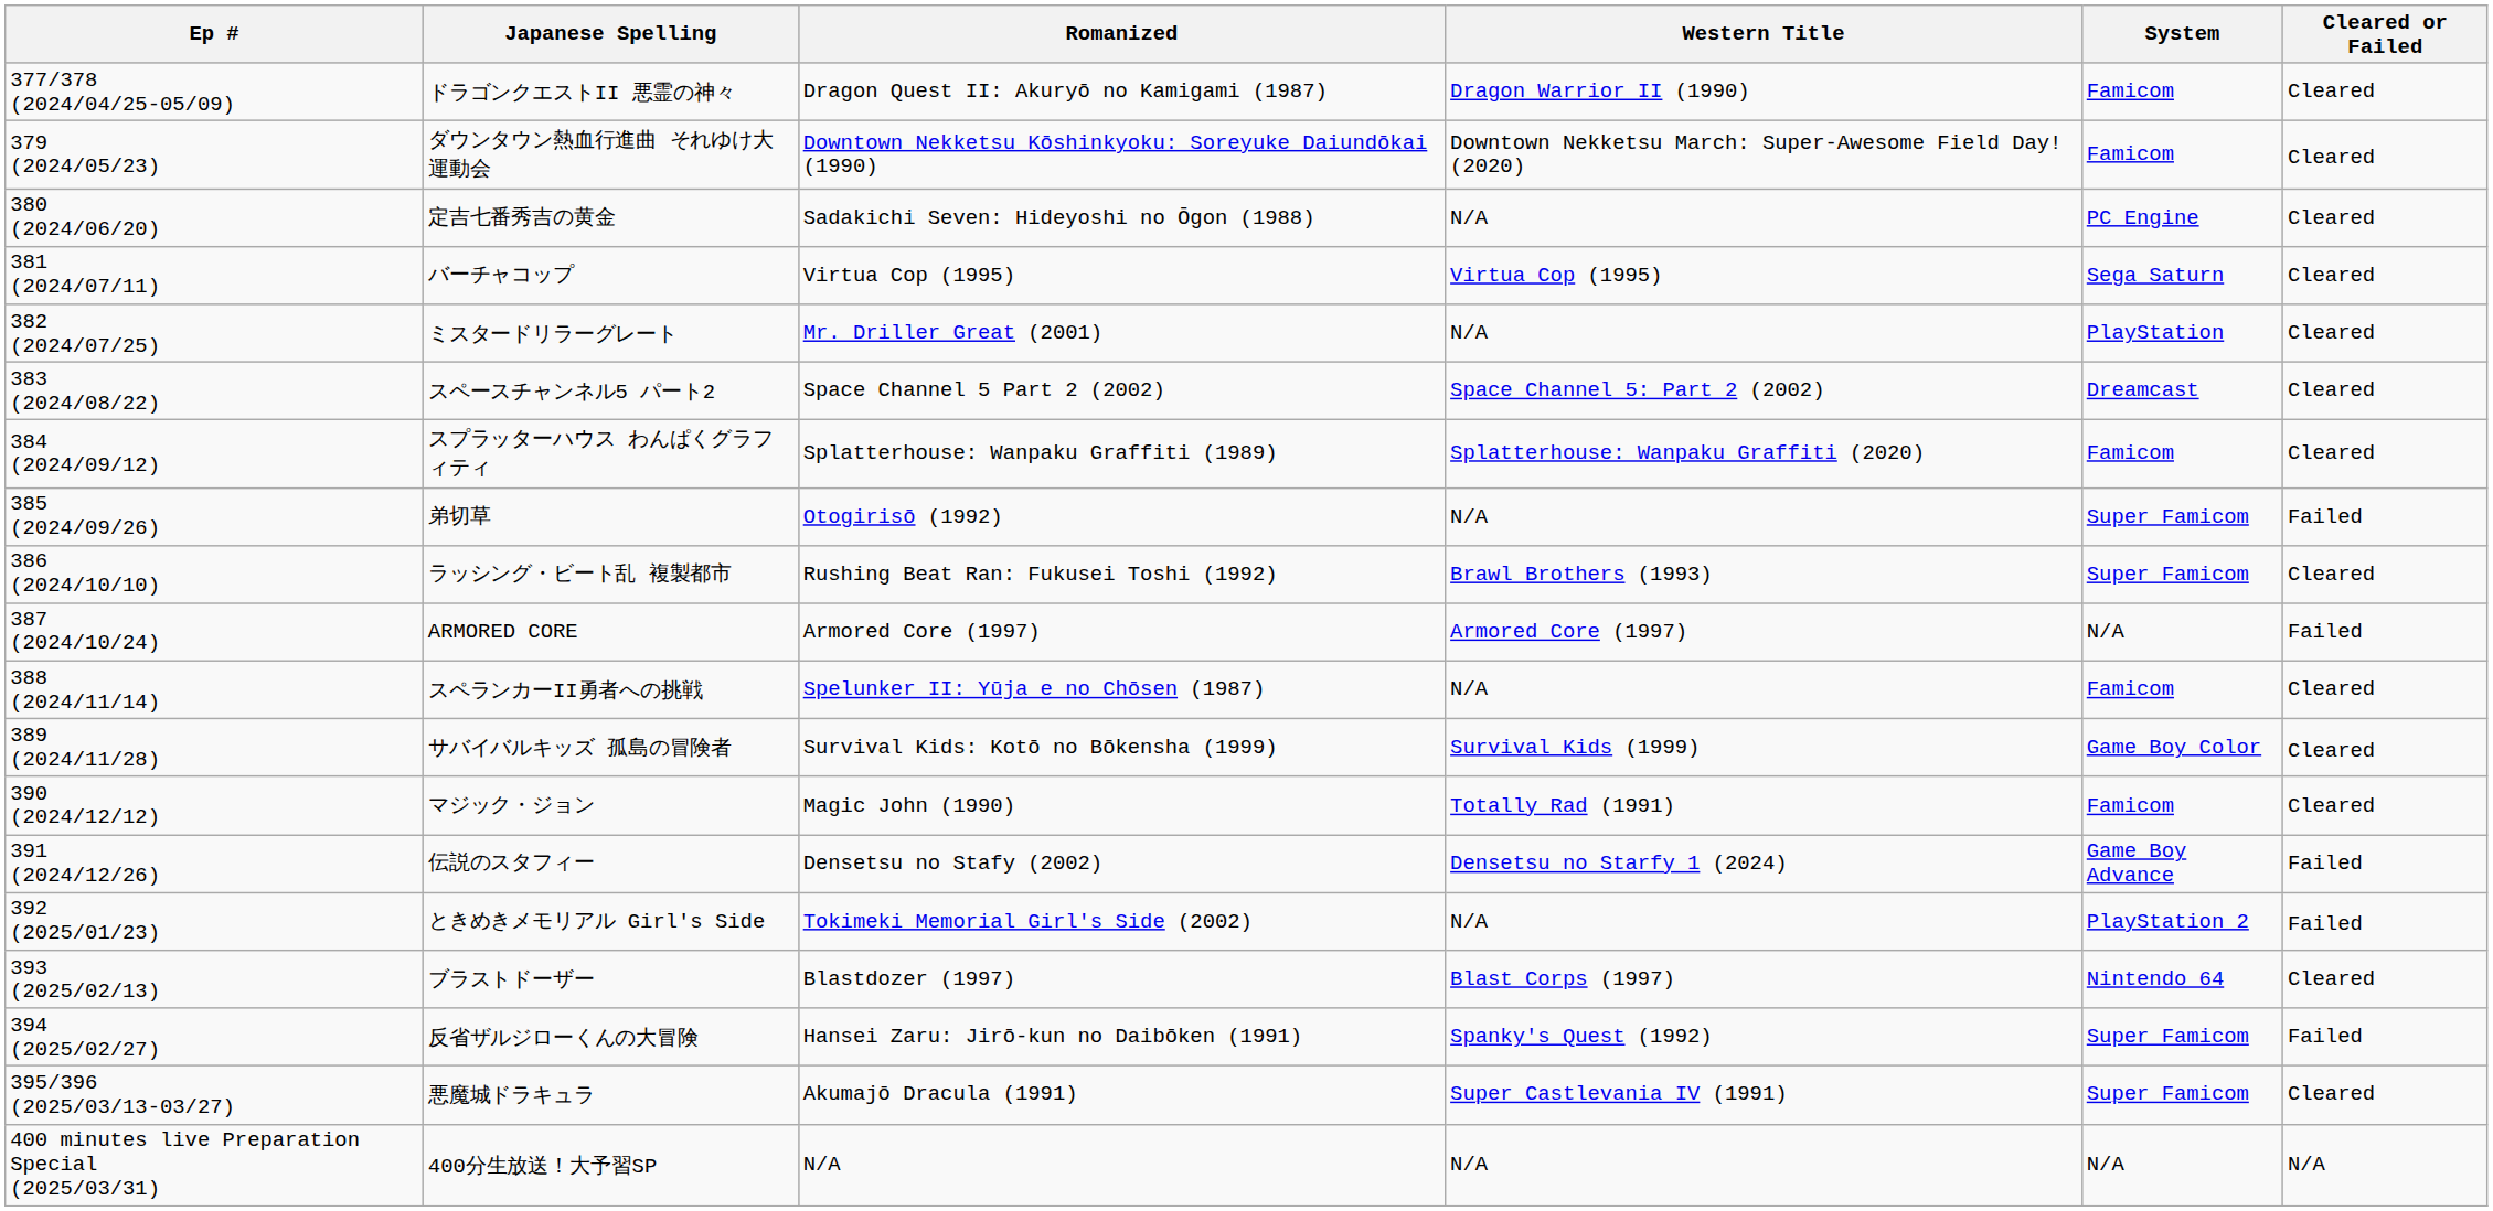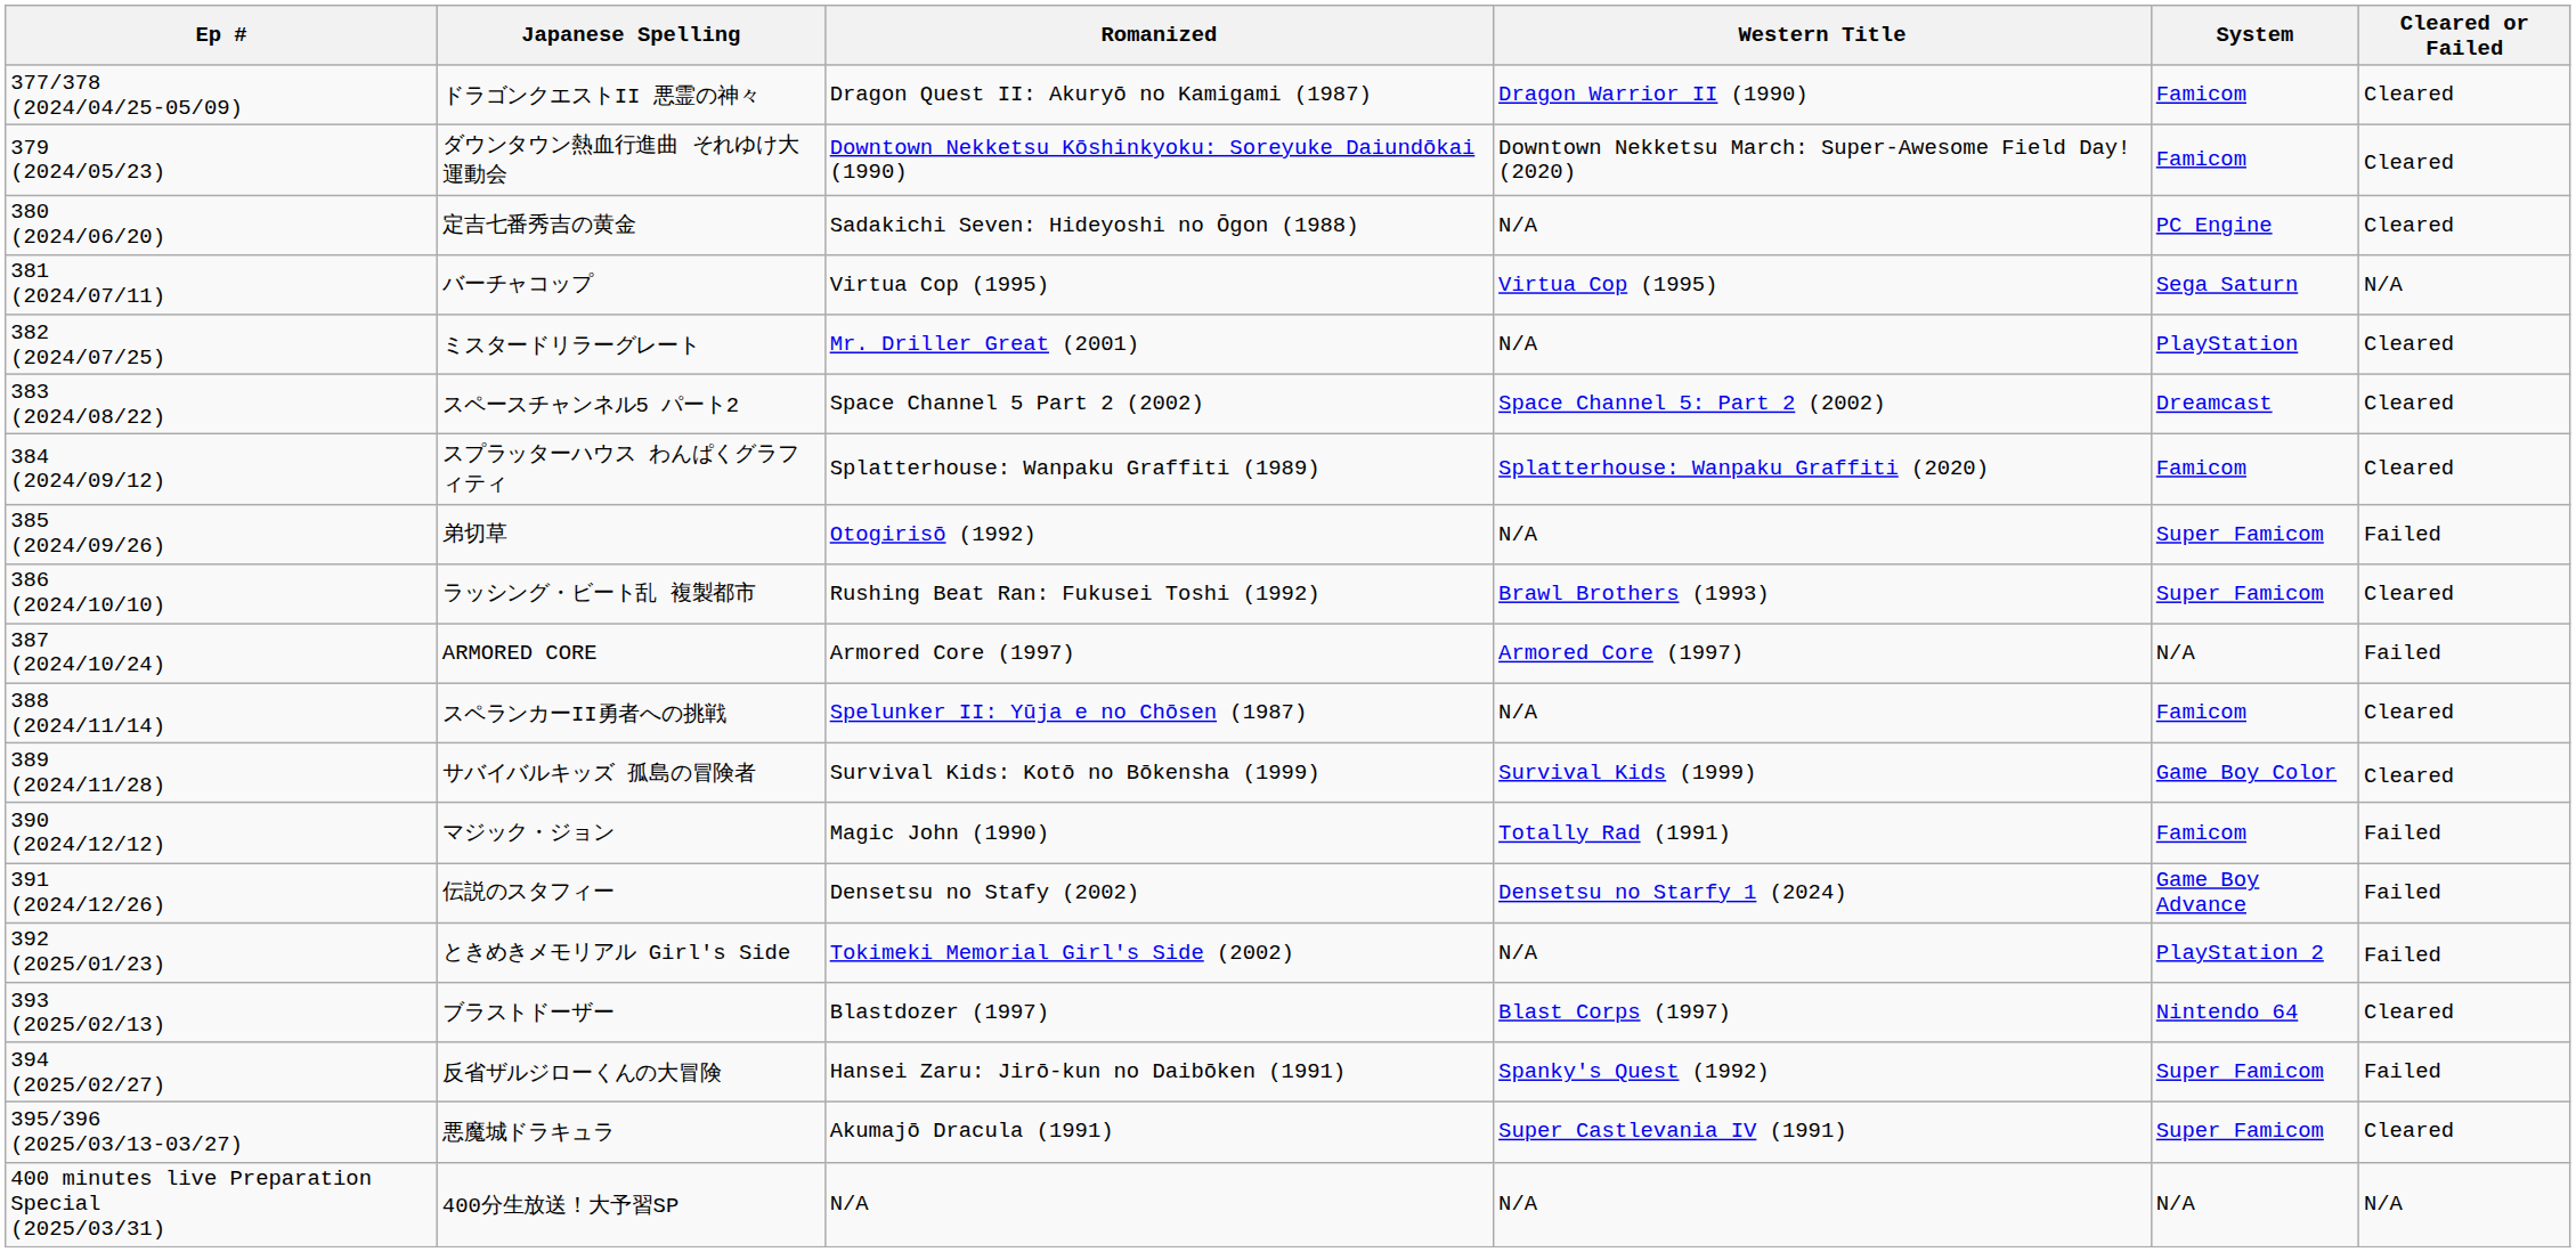バーチャコップ | Cleared or Failed: Cleared -> N/A
マジック・ジョン | Cleared or Failed: Cleared -> Failed
